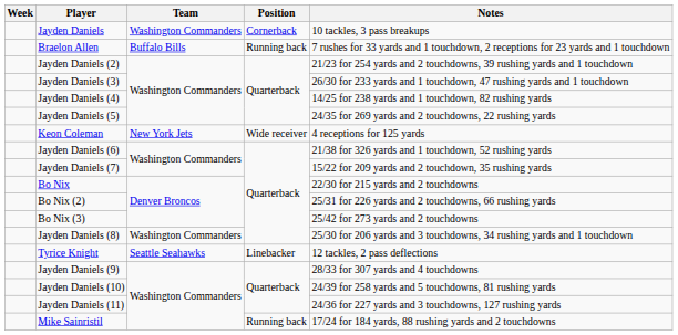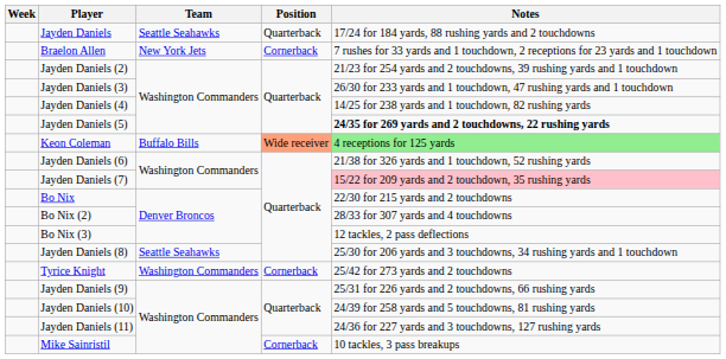Jayden Daniels | Team: Washington Commanders -> Seattle Seahawks
Jayden Daniels | Position: Cornerback -> Quarterback
Jayden Daniels | Notes: 10 tackles, 3 pass breakups -> 17/24 for 184 yards, 88 rushing yards and 2 touchdowns
Braelon Allen | Team: Buffalo Bills -> New York Jets
Braelon Allen | Position: Running back -> Cornerback
Jayden Daniels (5) | Notes: normal -> bold
Keon Coleman | Team: New York Jets -> Buffalo Bills
Keon Coleman | Position: no background -> lightsalmon background
Keon Coleman | Notes: no background -> lightgreen background
Jayden Daniels (7) | Notes: no background -> pink background
Bo Nix (2) | Notes: 25/31 for 226 yards and 2 touchdowns, 66 rushing yards -> 28/33 for 307 yards and 4 touchdowns
Bo Nix (3) | Notes: 25/42 for 273 yards and 2 touchdowns -> 12 tackles, 2 pass deflections
Jayden Daniels (8) | Team: Washington Commanders -> Seattle Seahawks
Tyrice Knight | Team: Seattle Seahawks -> Washington Commanders
Tyrice Knight | Position: Linebacker -> Cornerback
Tyrice Knight | Notes: 12 tackles, 2 pass deflections -> 25/42 for 273 yards and 2 touchdowns
Jayden Daniels (9) | Notes: 28/33 for 307 yards and 4 touchdowns -> 25/31 for 226 yards and 2 touchdowns, 66 rushing yards
Mike Sainristil | Position: Running back -> Cornerback
Mike Sainristil | Notes: 17/24 for 184 yards, 88 rushing yards and 2 touchdowns -> 10 tackles, 3 pass breakups
